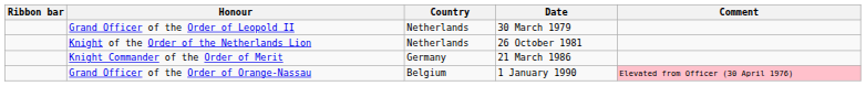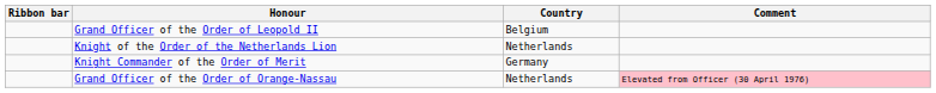- column: Date | 30 March 1979 | 26 October 1981 | 21 March 1986 | 1 January 1990
Grand Officer of the Order of Leopold II | Country: Netherlands -> Belgium
Grand Officer of the Order of Orange-Nassau | Country: Belgium -> Netherlands
